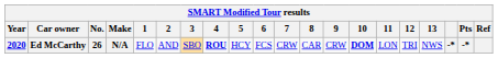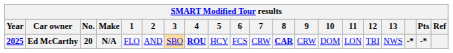Ed McCarthy | Year: 2020 -> 2025
Ed McCarthy | No.: 26 -> 20
Ed McCarthy | 8: normal -> bold
Ed McCarthy | 10: bold -> normal
